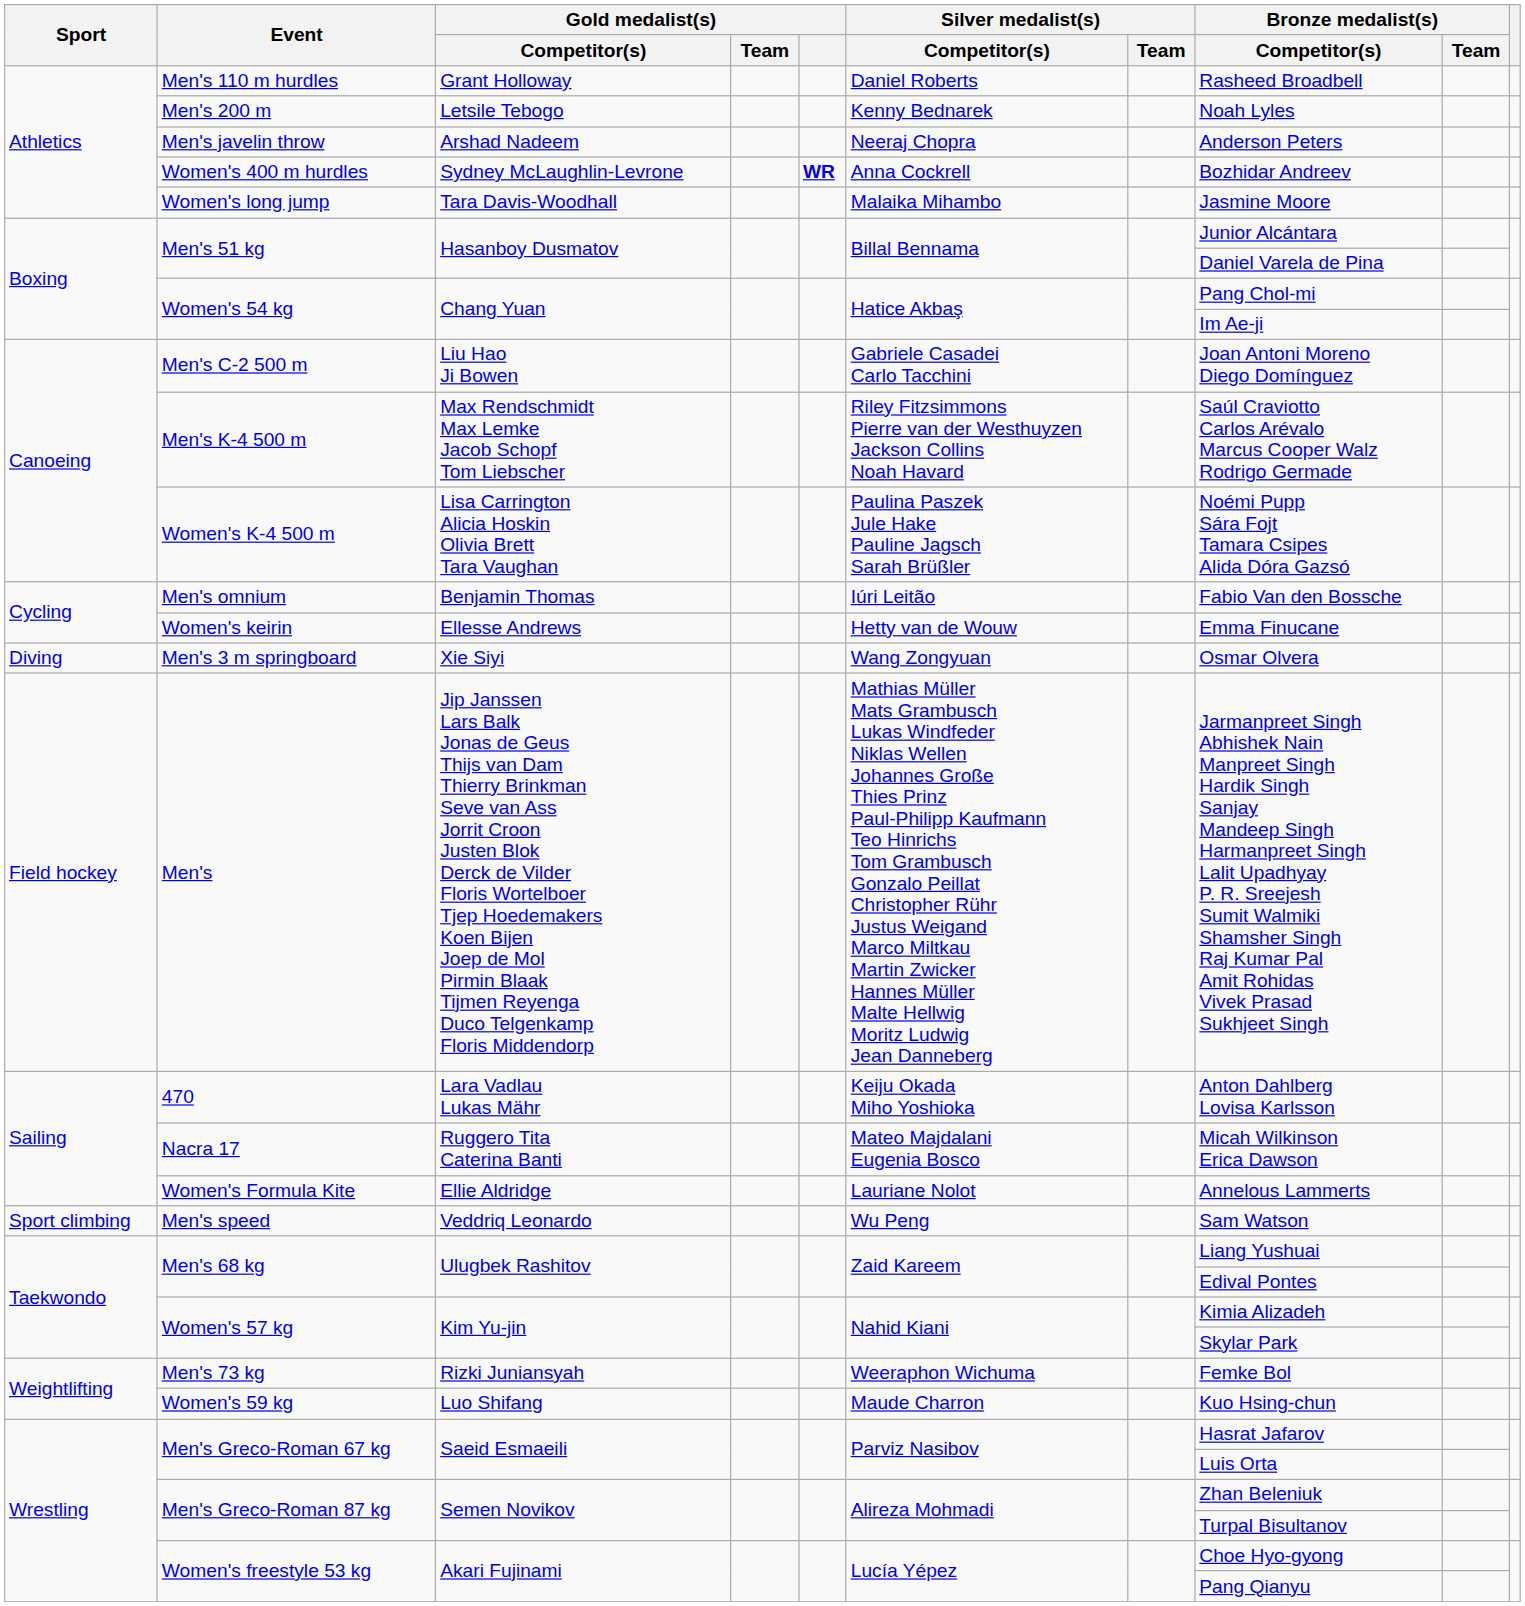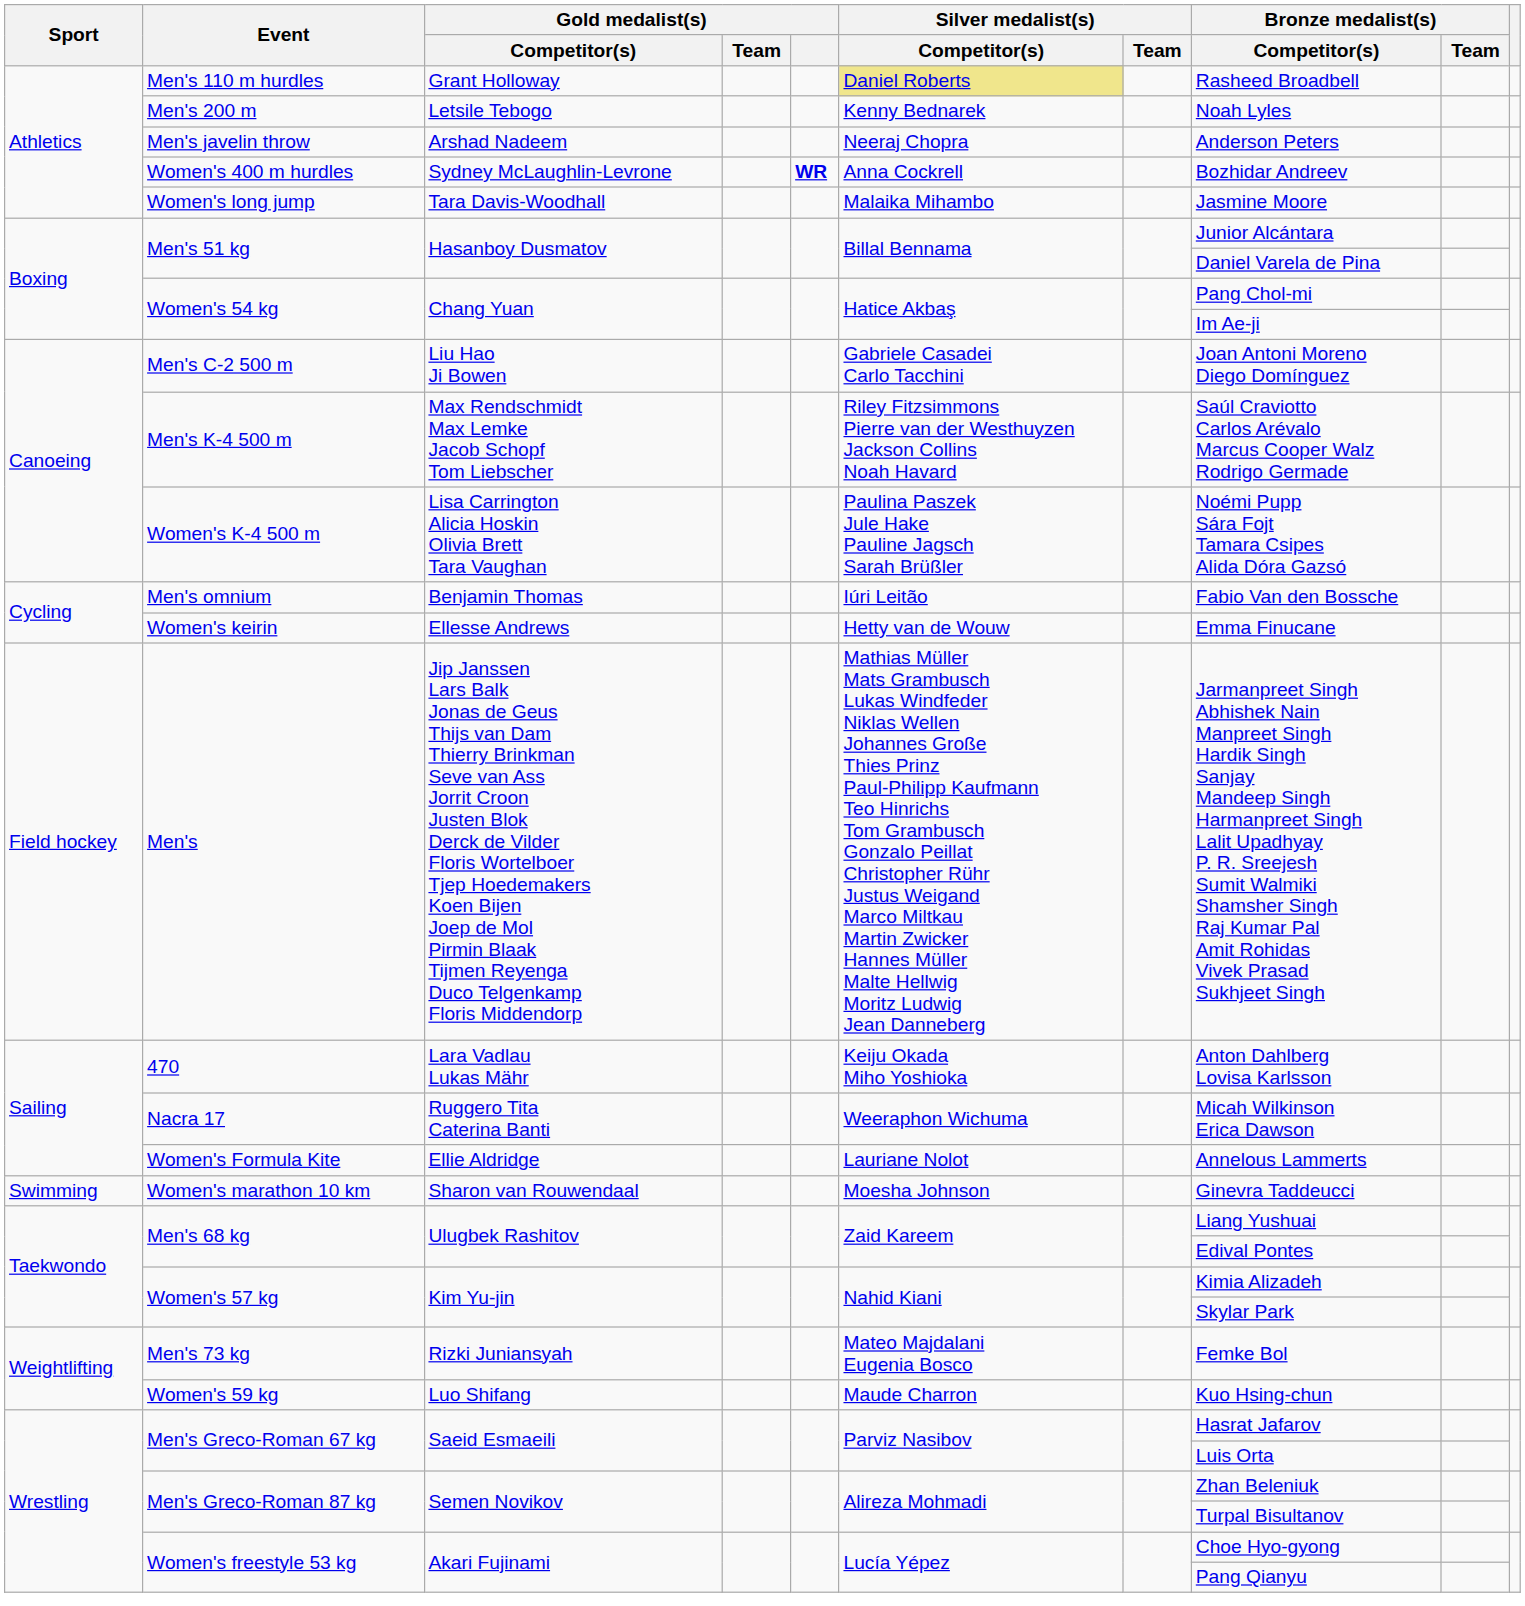Men's 110 m hurdles | Silver medalist(s) / Competitor(s): no background -> khaki background
- row: Diving | Men's 3 m springboard | Xie Siyi | Wang Zongyuan | Osmar Olvera
Nacra 17 | Silver medalist(s) / Competitor(s): Mateo Majdalani Eugenia Bosco -> Weeraphon Wichuma
- row: Sport climbing | Men's speed | Veddriq Leonardo | Wu Peng | Sam Watson
+ row: Swimming | Women's marathon 10 km | Sharon van Rouwendaal | Moesha Johnson | Ginevra Taddeucci
Men's 73 kg | Silver medalist(s) / Competitor(s): Weeraphon Wichuma -> Mateo Majdalani Eugenia Bosco
